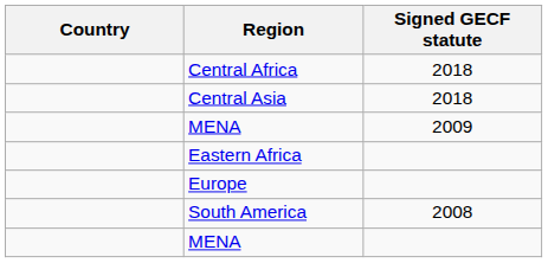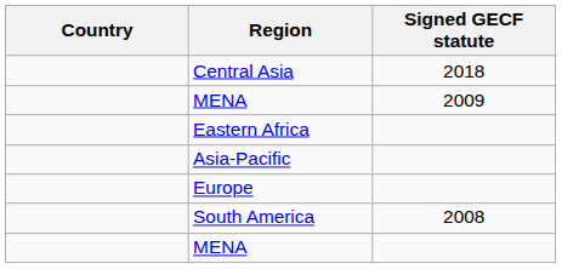- row: Central Africa | 2018
+ row: Asia-Pacific
